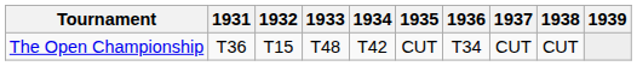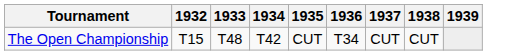- column: 1931 | T36
